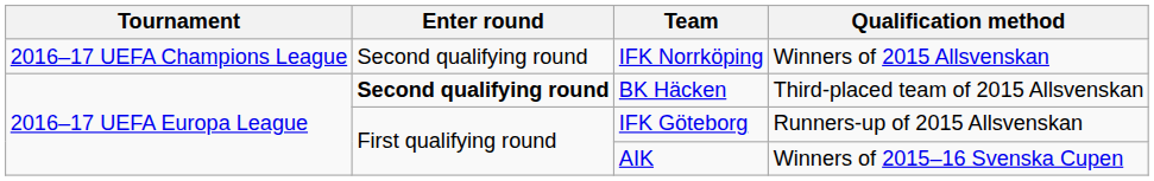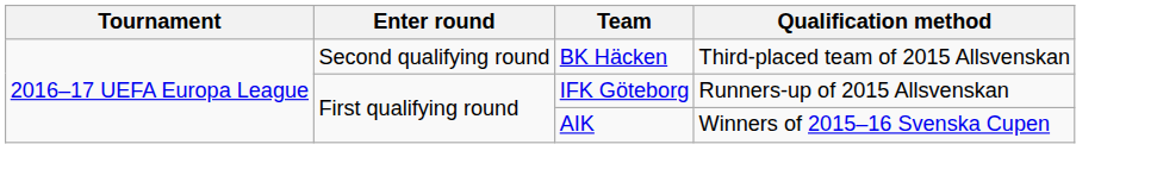- row: 2016–17 UEFA Champions League | Second qualifying round | IFK Norrköping | Winners of 2015 Allsvenskan
BK Häcken | Enter round: bold -> normal
